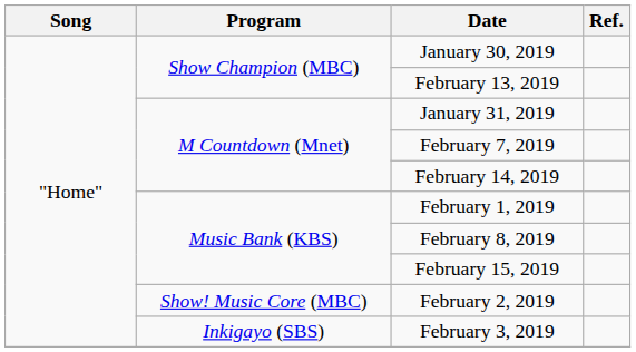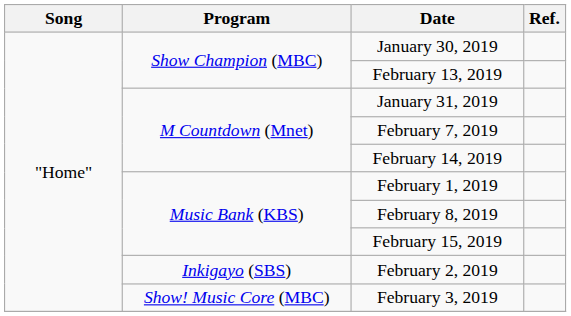February 2, 2019 | Program: Show! Music Core (MBC) -> Inkigayo (SBS)
February 3, 2019 | Program: Inkigayo (SBS) -> Show! Music Core (MBC)
